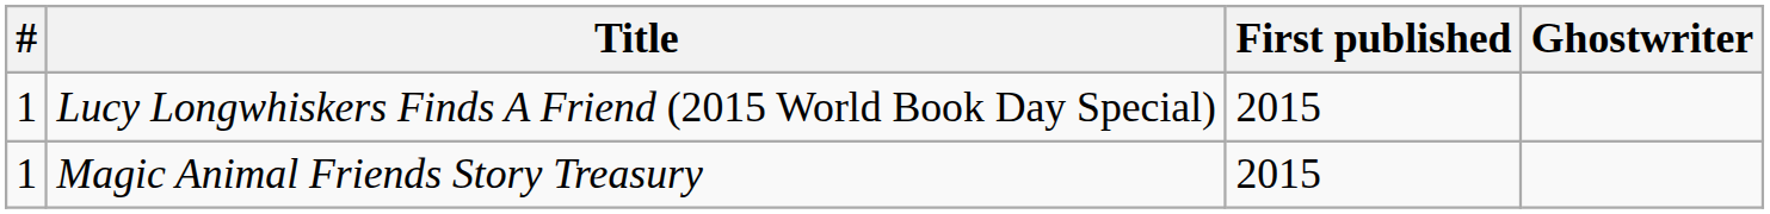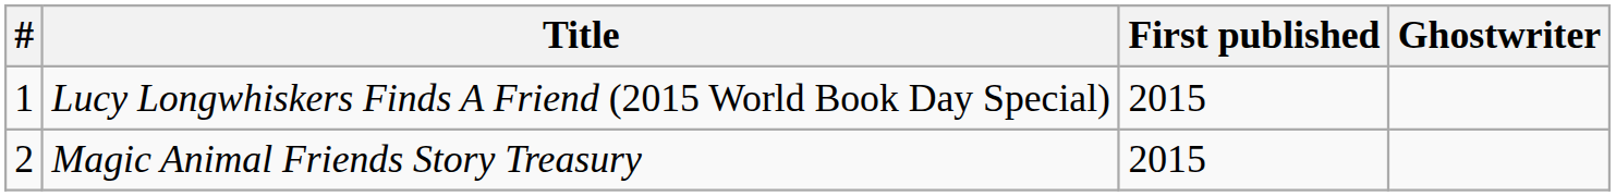Magic Animal Friends Story Treasury | #: 1 -> 2
